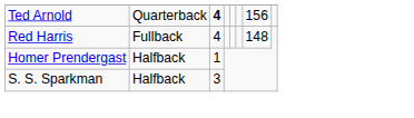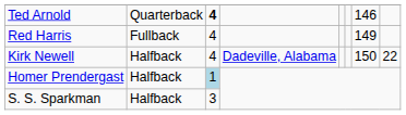Ted Arnold | column 7: 156 -> 146
Red Harris | column 7: 148 -> 149
+ row: Kirk Newell | Halfback | 4 | Dadeville, Alabama | 150 | 22
Homer Prendergast | column 3: no background -> lightblue background
